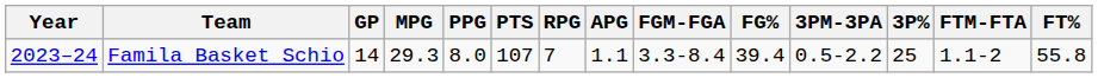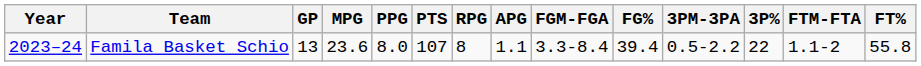Famila Basket Schio | GP: 14 -> 13
Famila Basket Schio | MPG: 29.3 -> 23.6
Famila Basket Schio | RPG: 7 -> 8
Famila Basket Schio | 3P%: 25 -> 22
